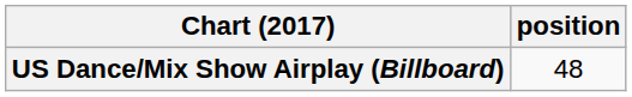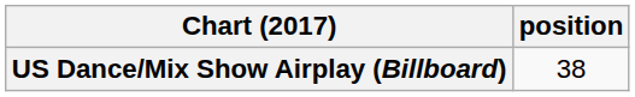US Dance/Mix Show Airplay (Billboard) | position: 48 -> 38
